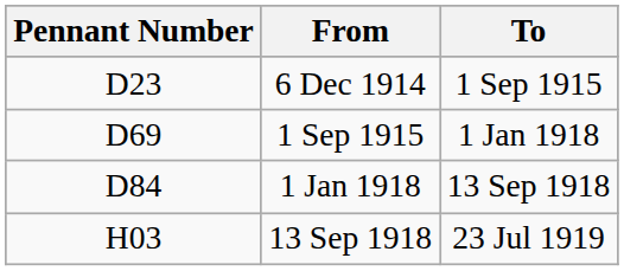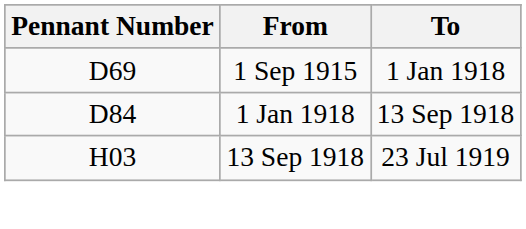- row: D23 | 6 Dec 1914 | 1 Sep 1915
